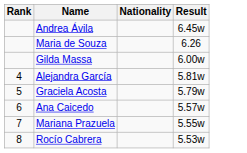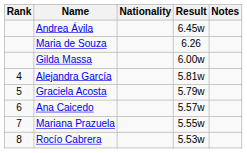+ column: Notes
